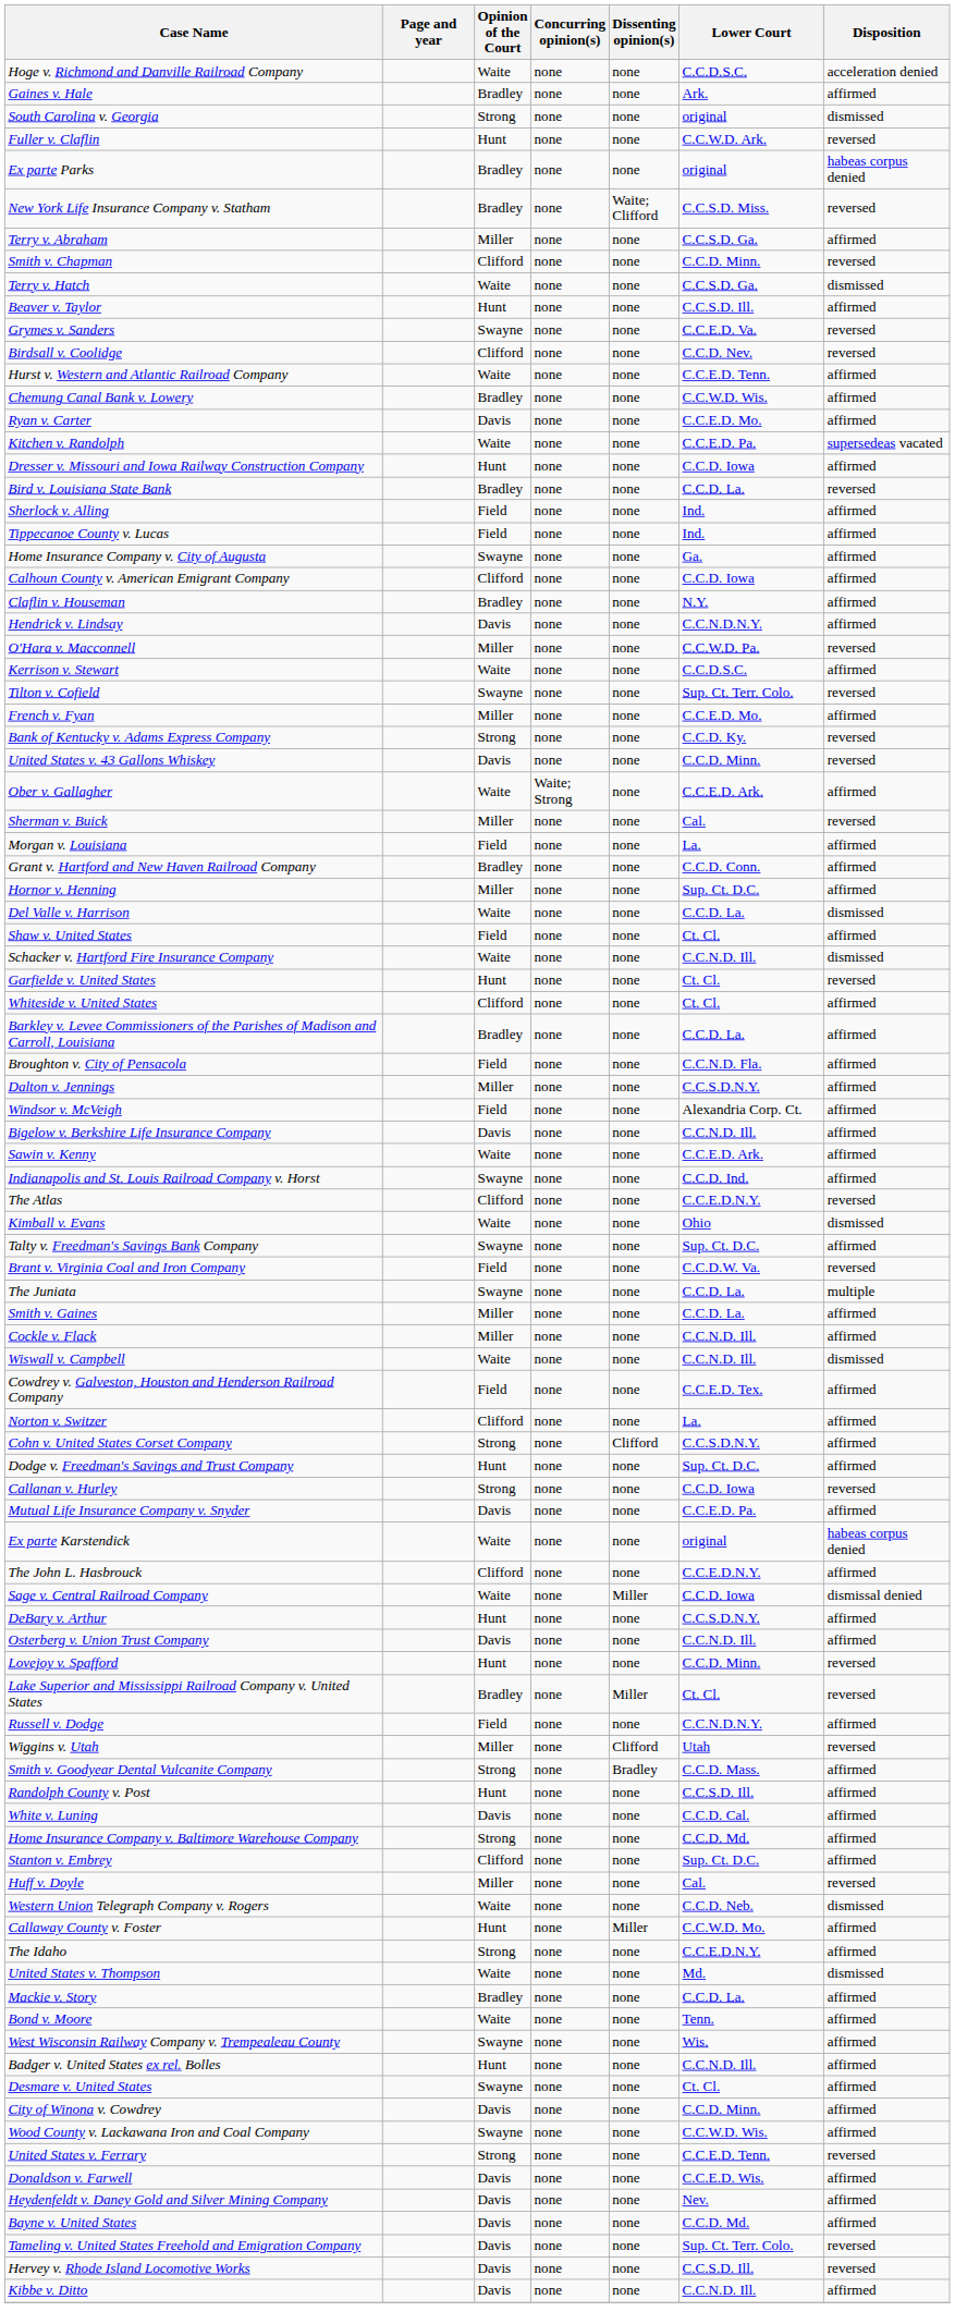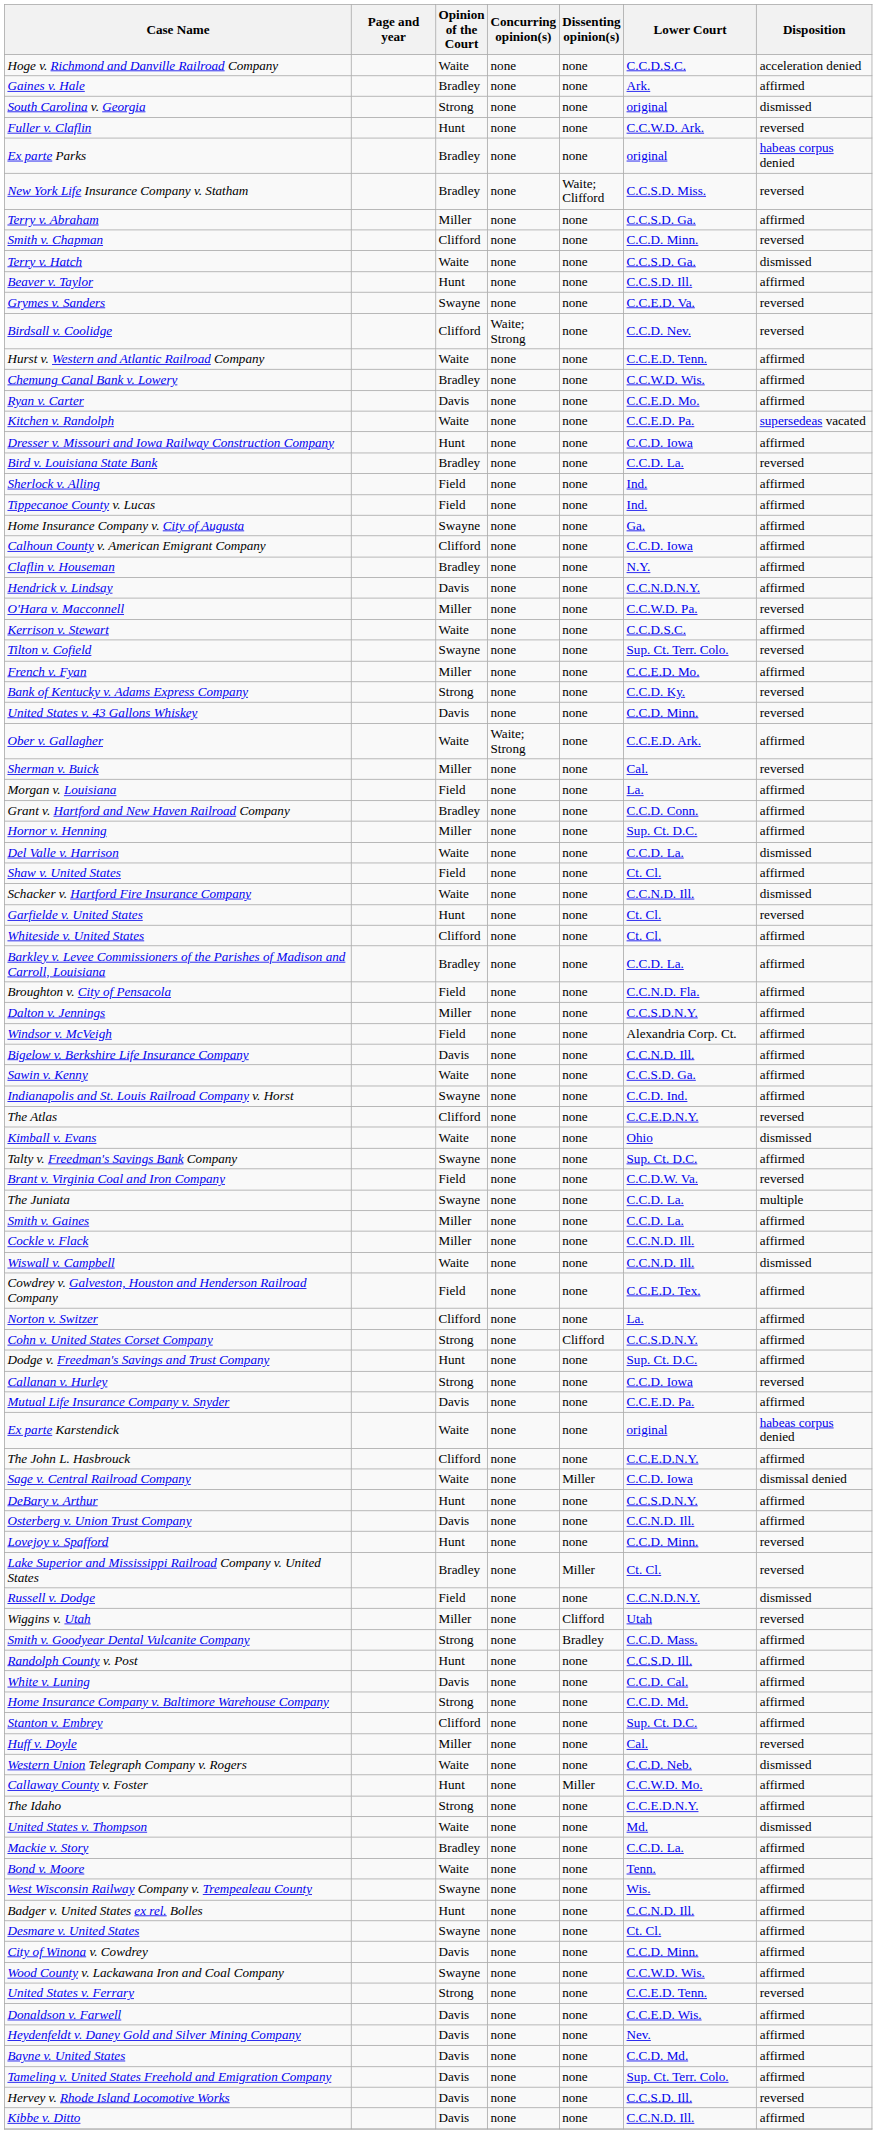Birdsall v. Coolidge | Concurring opinion(s): none -> Waite; Strong
Sawin v. Kenny | Lower Court: C.C.E.D. Ark. -> C.C.S.D. Ga.
Russell v. Dodge | Disposition: affirmed -> dismissed
Tameling v. United States Freehold and Emigration Company | Disposition: reversed -> affirmed
